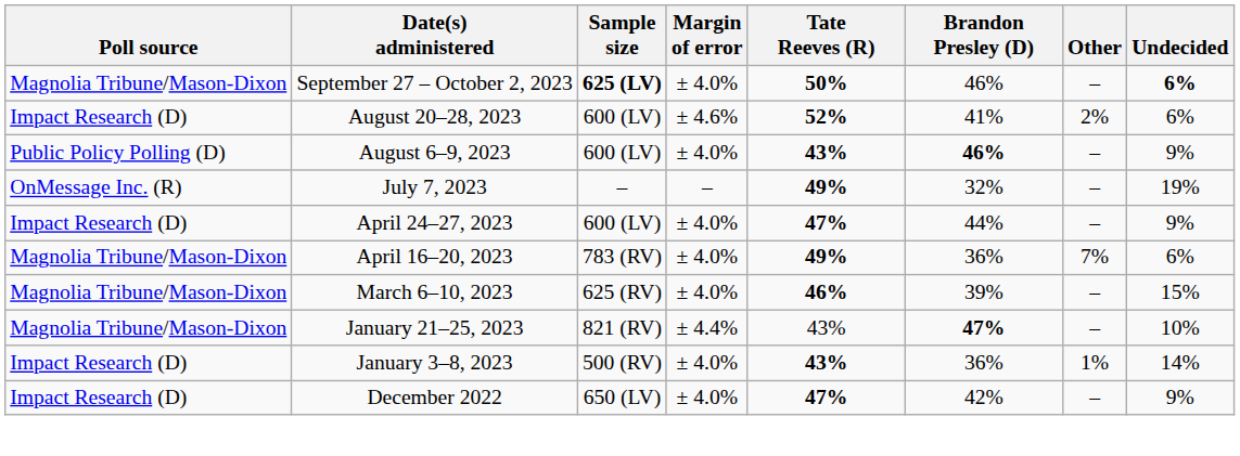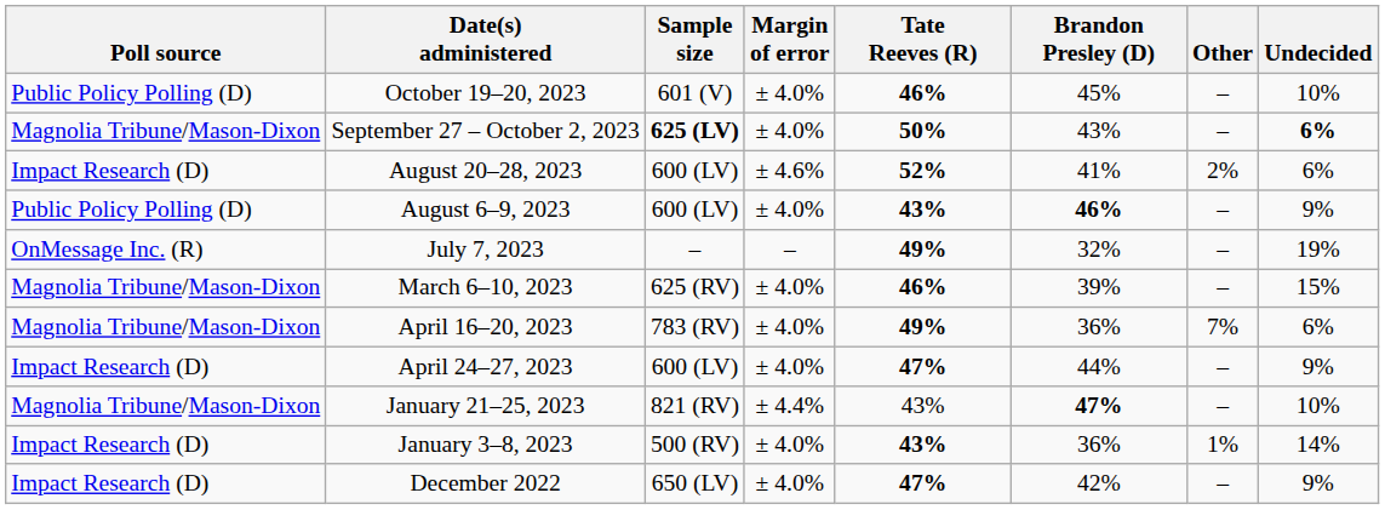+ row: Public Policy Polling (D) | October 19–20, 2023 | 601 (V) | ± 4.0% | 46% | 45% | – | 10%
September 27 – October 2, 2023 | Brandon Presley (D): 46% -> 43%
rows swapped: April 24–27, 2023 <-> March 6–10, 2023
